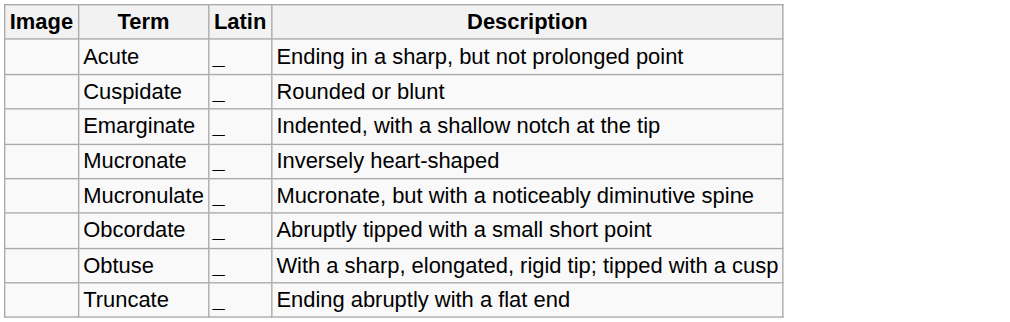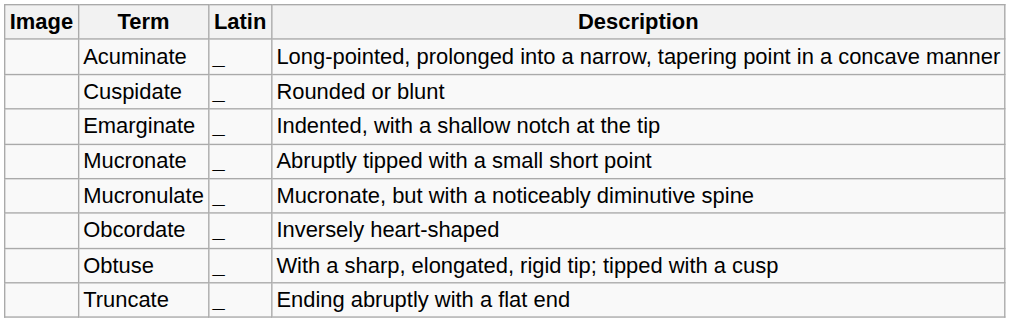+ row: Acuminate | _ | Long-pointed, prolonged into a narrow, tapering point in a concave manner
- row: Acute | _ | Ending in a sharp, but not prolonged point
Mucronate | Description: Inversely heart-shaped -> Abruptly tipped with a small short point
Obcordate | Description: Abruptly tipped with a small short point -> Inversely heart-shaped
